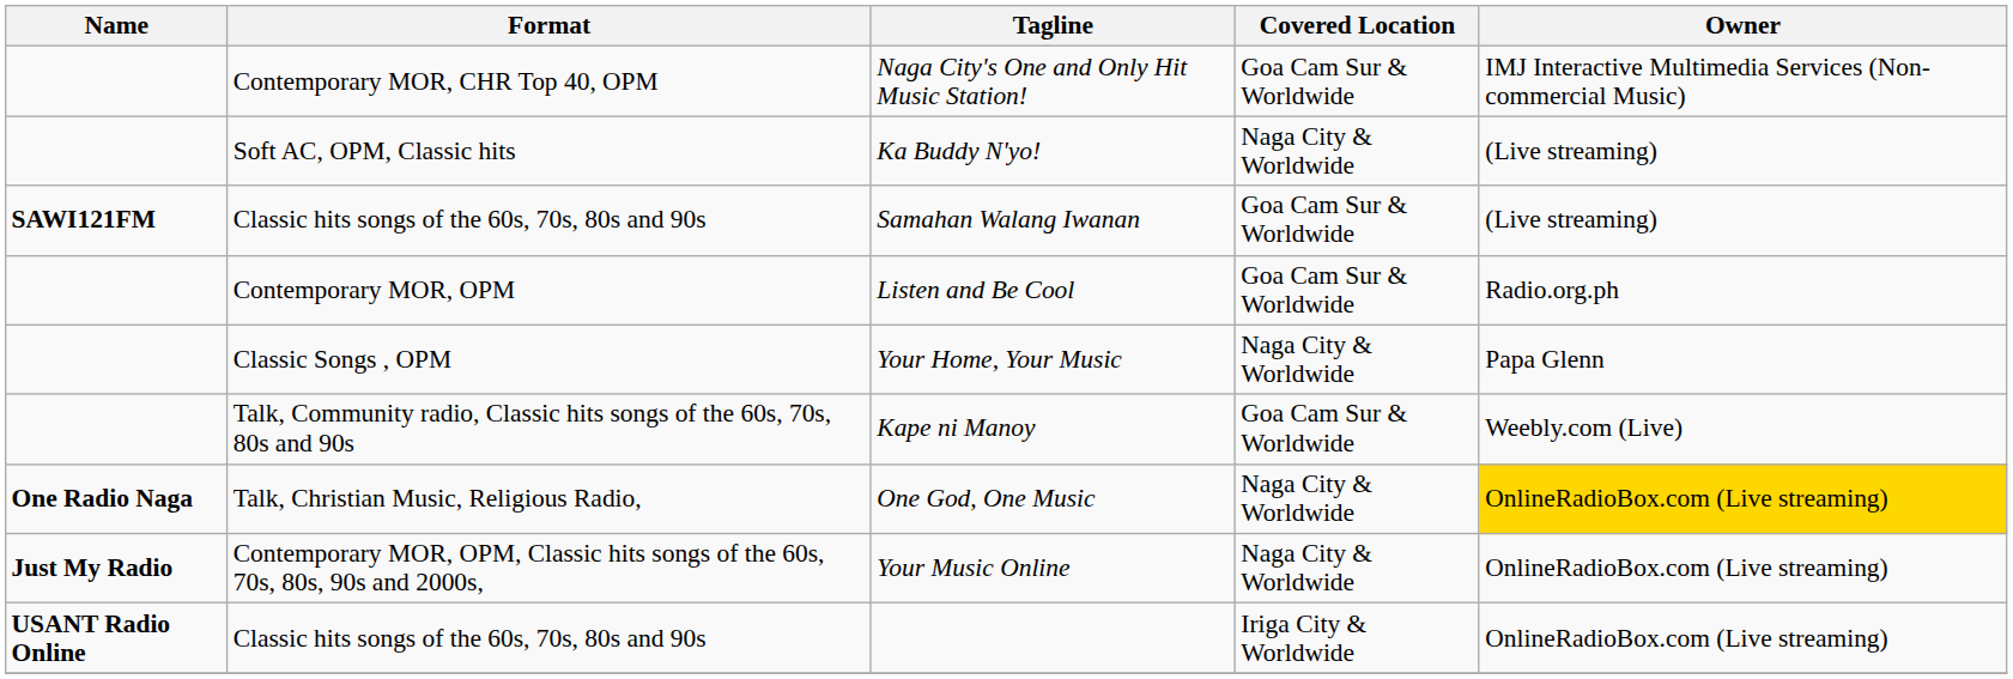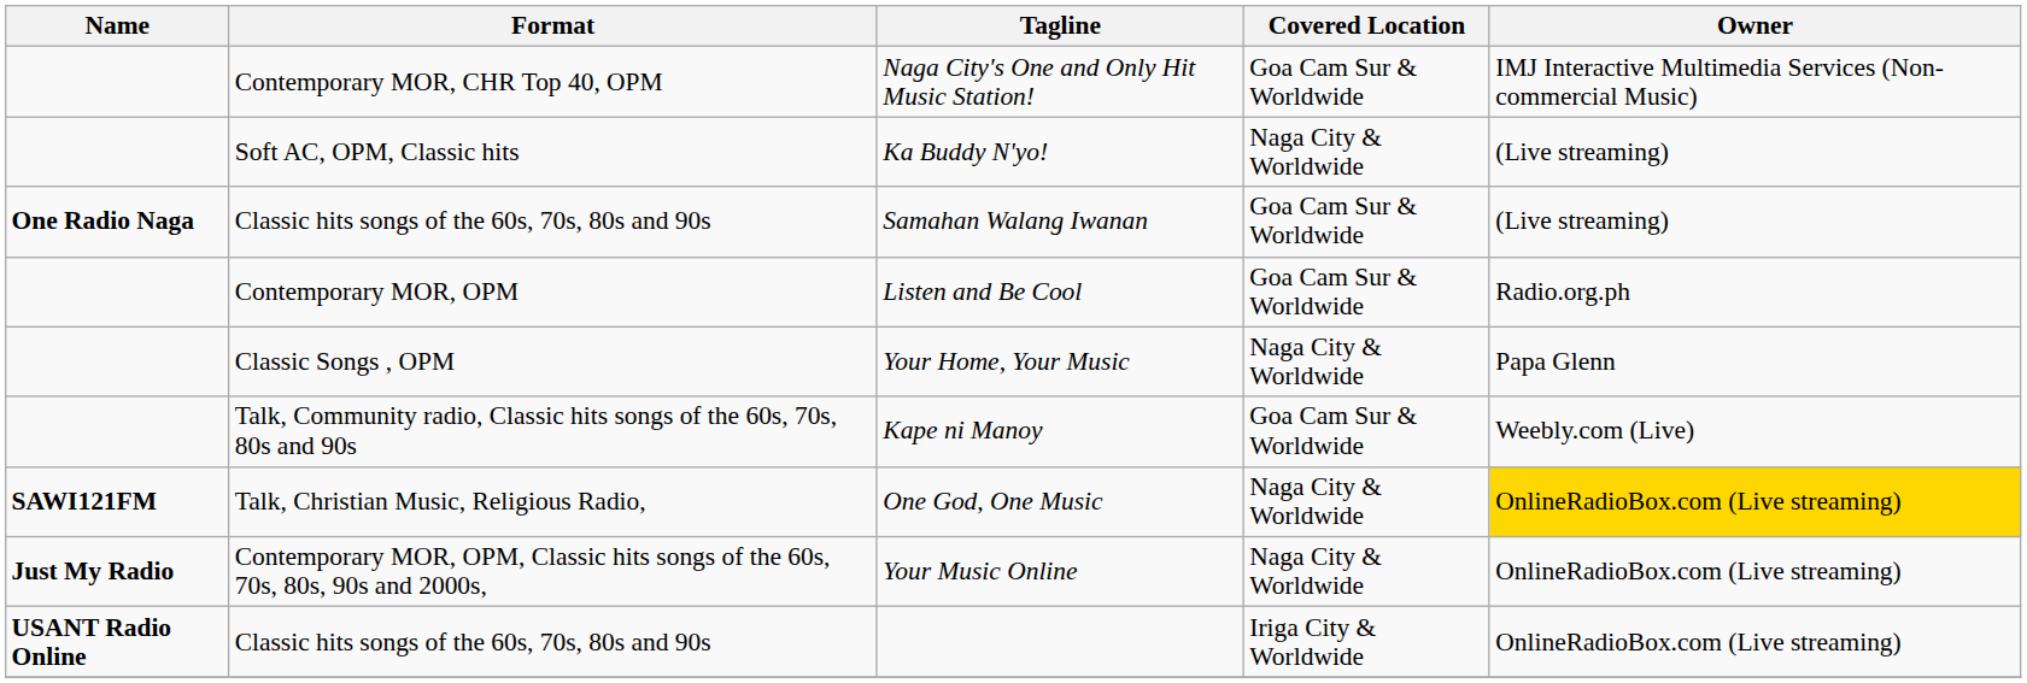Samahan Walang Iwanan | Name: SAWI121FM -> One Radio Naga
One God, One Music | Name: One Radio Naga -> SAWI121FM
